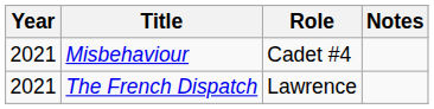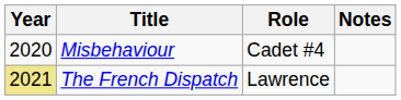Misbehaviour | Year: 2021 -> 2020
The French Dispatch | Year: no background -> khaki background
